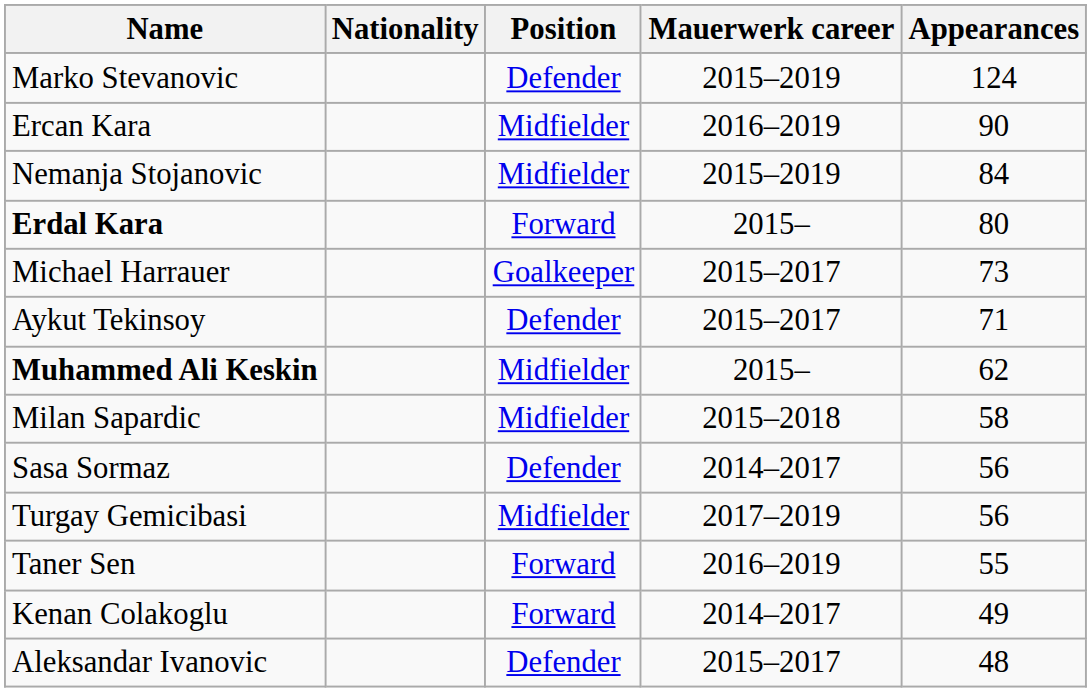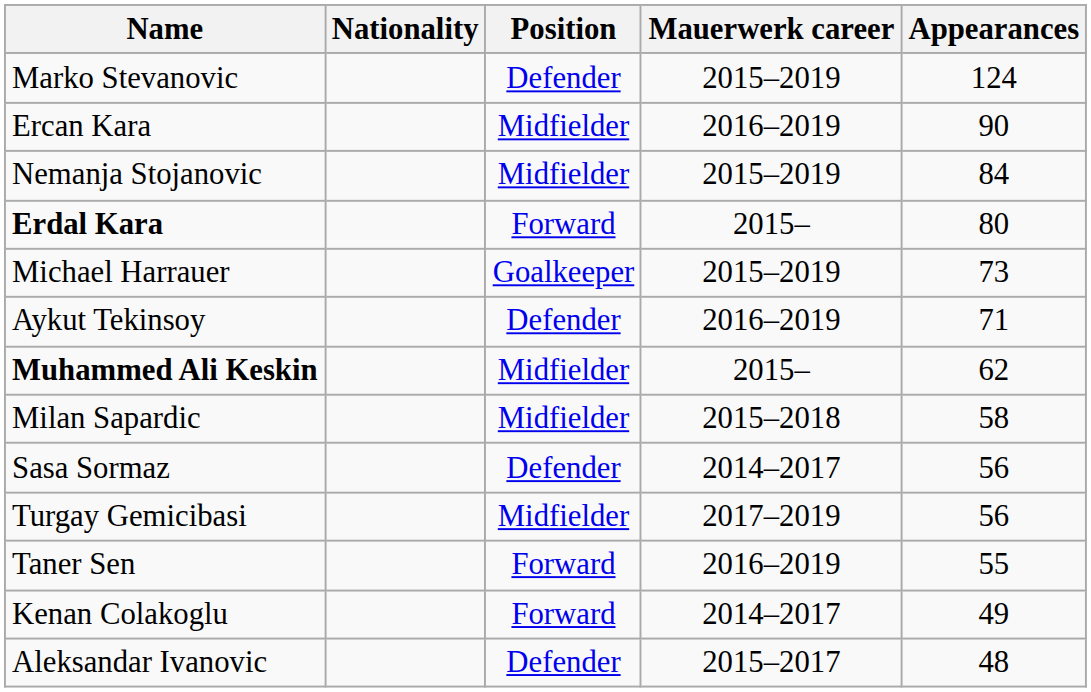Michael Harrauer | Mauerwerk career: 2015–2017 -> 2015–2019
Aykut Tekinsoy | Mauerwerk career: 2015–2017 -> 2016–2019
